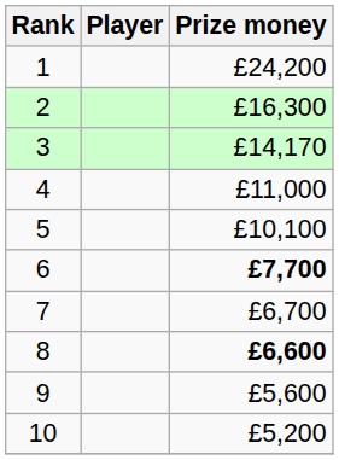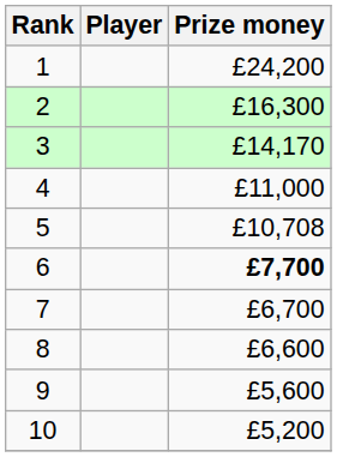5 | Prize money: £10,100 -> £10,708
8 | Prize money: bold -> normal
